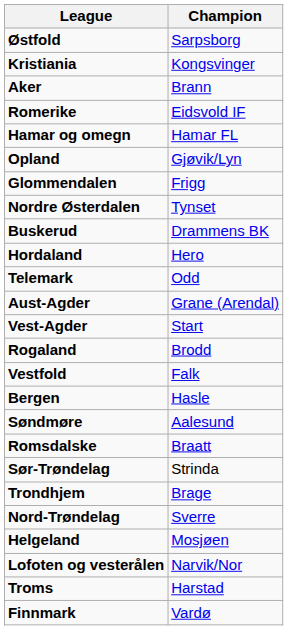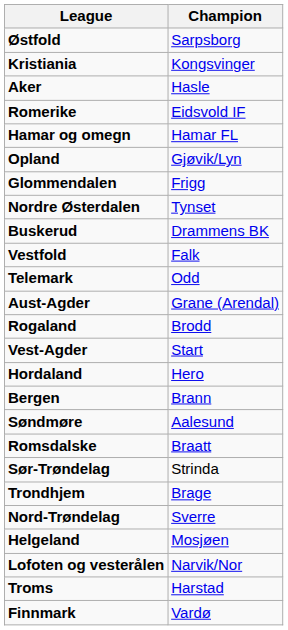Aker | Champion: Brann -> Hasle
rows swapped: Vestfold <-> Hordaland
rows swapped: Vest-Agder <-> Rogaland
Bergen | Champion: Hasle -> Brann
